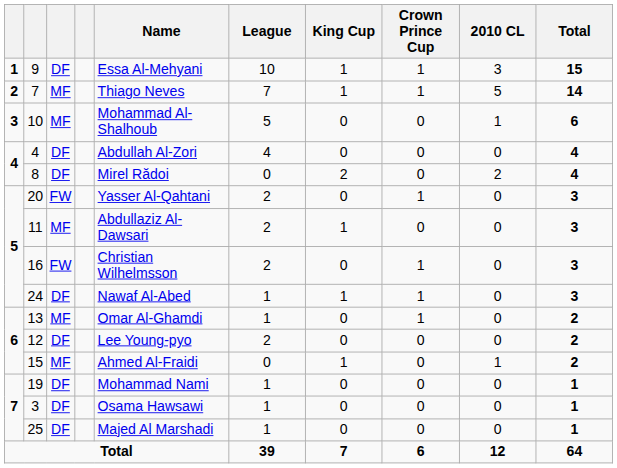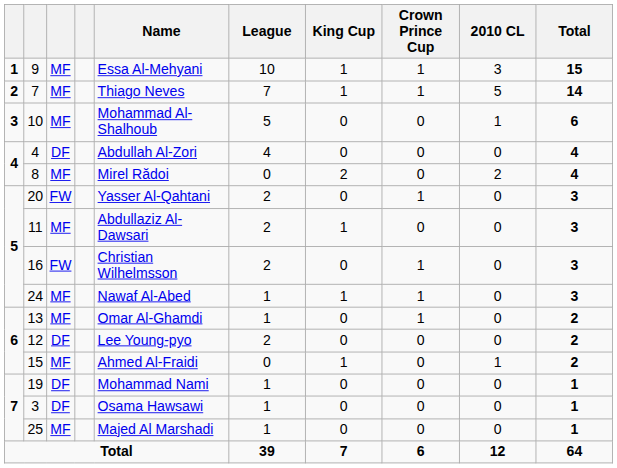9 | column 3: DF -> MF
8 | column 3: DF -> MF
24 | column 3: DF -> MF
25 | column 3: DF -> MF
